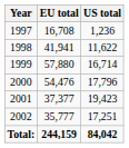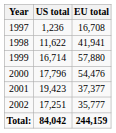columns swapped: EU total <-> US total
